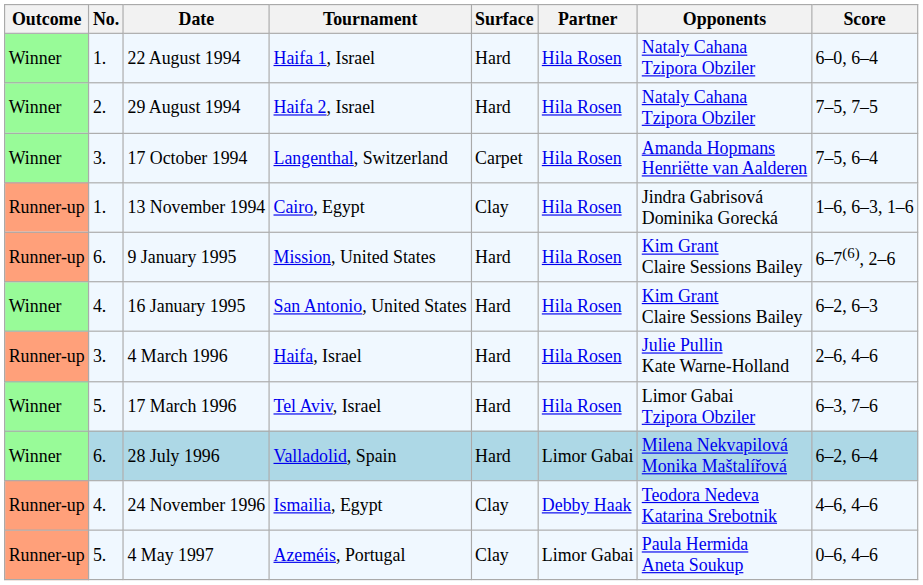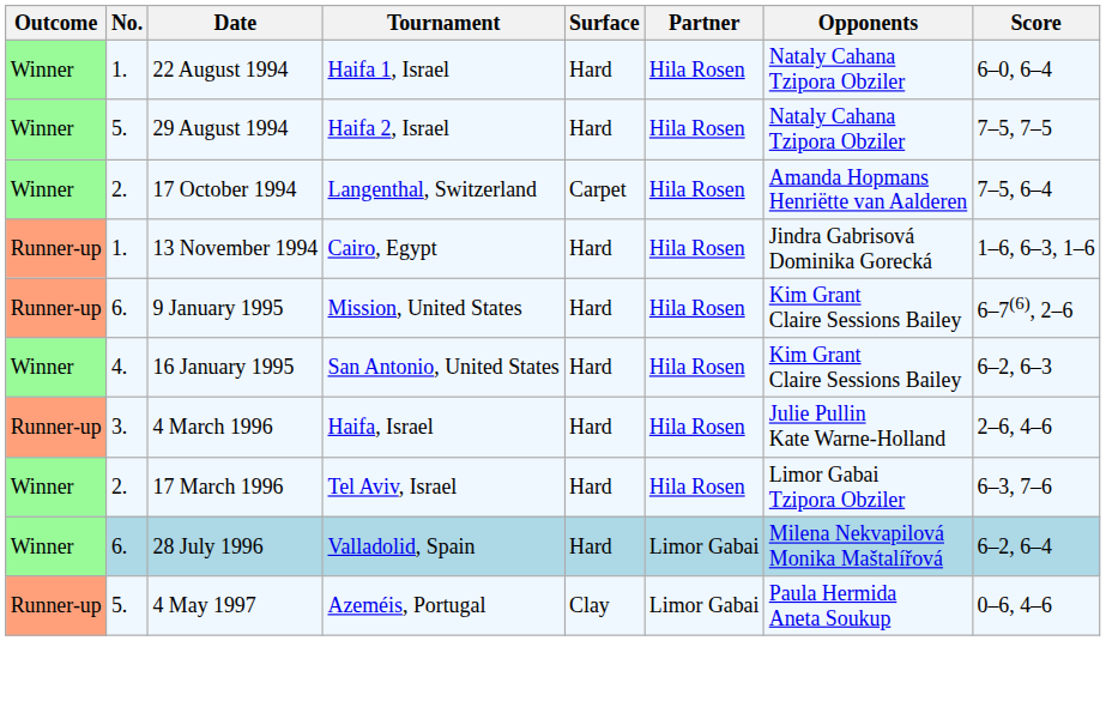29 August 1994 | No.: 2. -> 5.
17 October 1994 | No.: 3. -> 2.
13 November 1994 | Surface: Clay -> Hard
17 March 1996 | No.: 5. -> 2.
- row: Runner-up | 4. | 24 November 1996 | Ismailia, Egypt | Clay | Debby Haak | Teodora Nedeva Katarina Srebotnik | 4–6, 4–6
